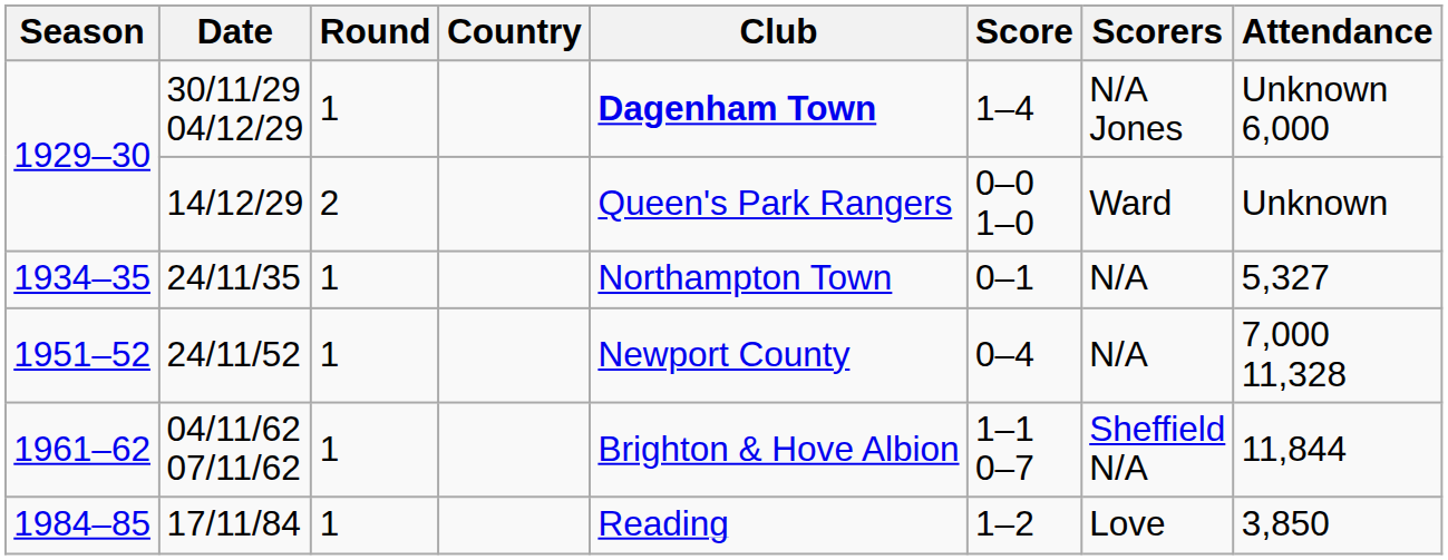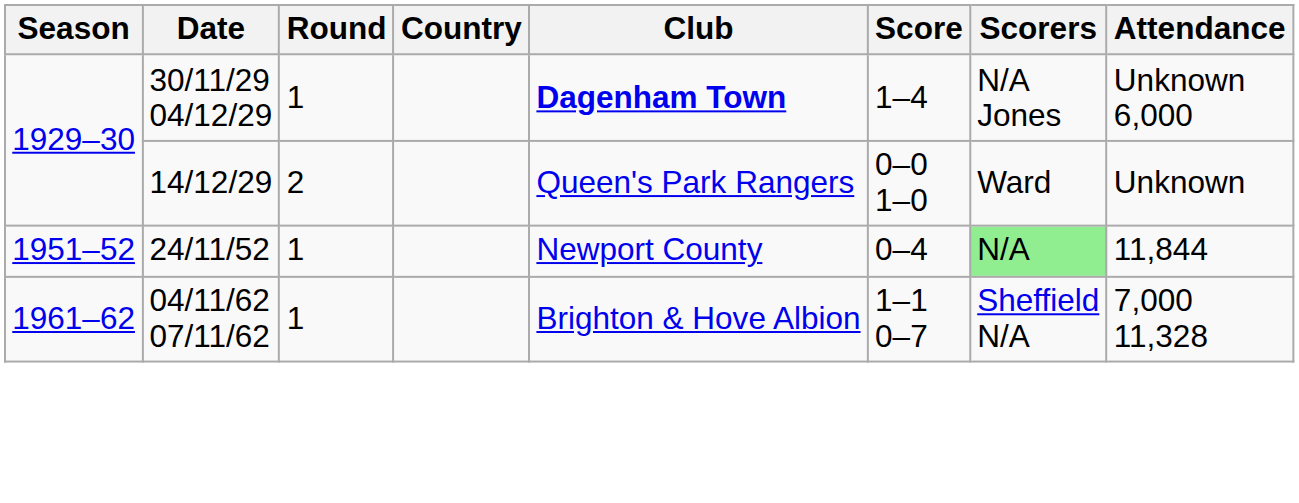- row: 1934–35 | 24/11/35 | 1 | Northampton Town | 0–1 | N/A | 5,327
24/11/52 | Scorers: no background -> lightgreen background
24/11/52 | Attendance: 7,000 11,328 -> 11,844
04/11/62 07/11/62 | Attendance: 11,844 -> 7,000 11,328
- row: 1984–85 | 17/11/84 | 1 | Reading | 1–2 | Love | 3,850
